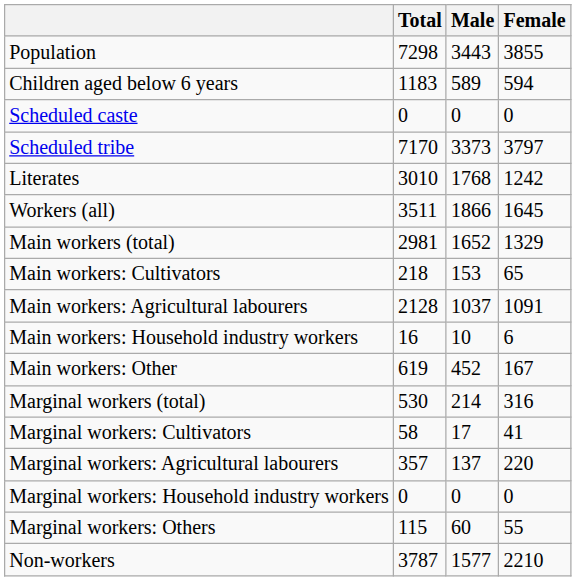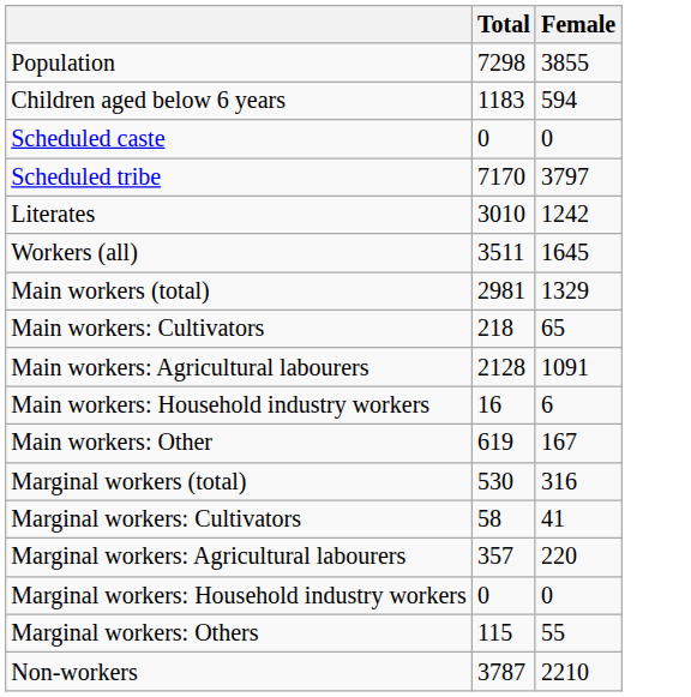- column: Male | 3443 | 589 | 0 | 3373 | 1768 | 1866 | 1652 | 153 | 1037 | 10 | 452 | 214 | 17 | 137 | 0 | 60 | 1577
